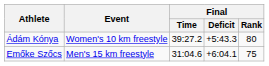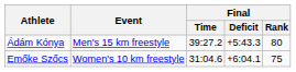Ádám Kónya | Event: Women's 10 km freestyle -> Men's 15 km freestyle
Emőke Szőcs | Event: Men's 15 km freestyle -> Women's 10 km freestyle
